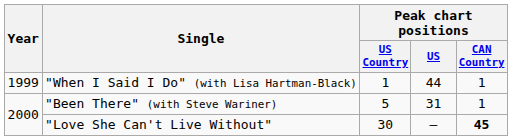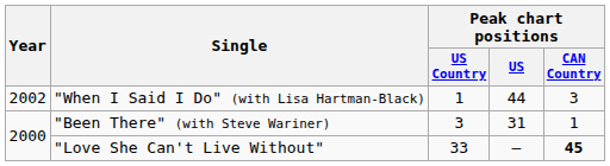"When I Said I Do" (with Lisa Hartman-Black) | Year: 1999 -> 2002
"When I Said I Do" (with Lisa Hartman-Black) | Peak chart positions / CAN Country: 1 -> 3
"Been There" (with Steve Wariner) | Peak chart positions / US Country: 5 -> 3
"Love She Can't Live Without" | Peak chart positions / US Country: 30 -> 33
